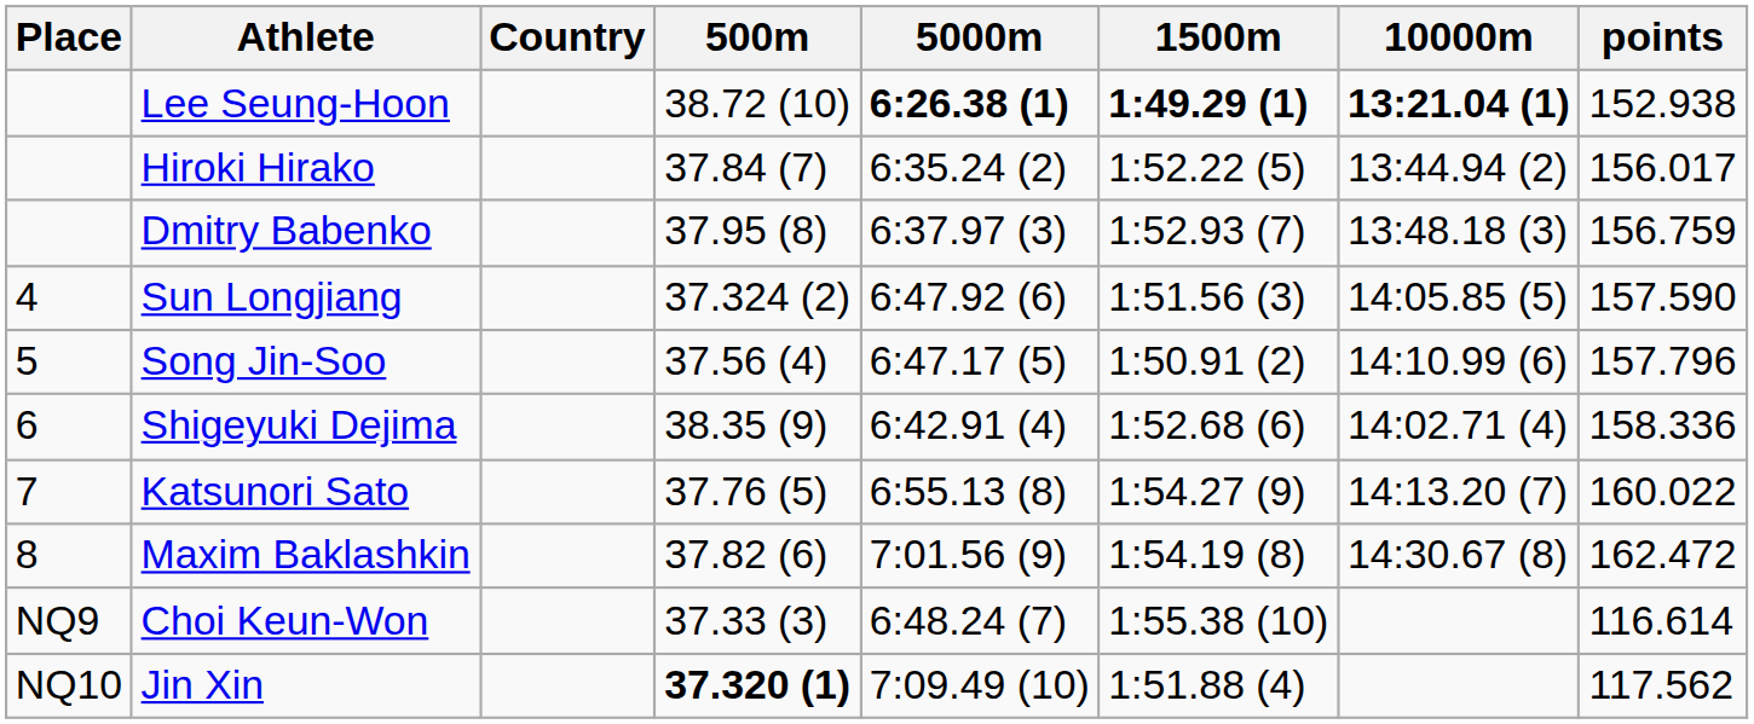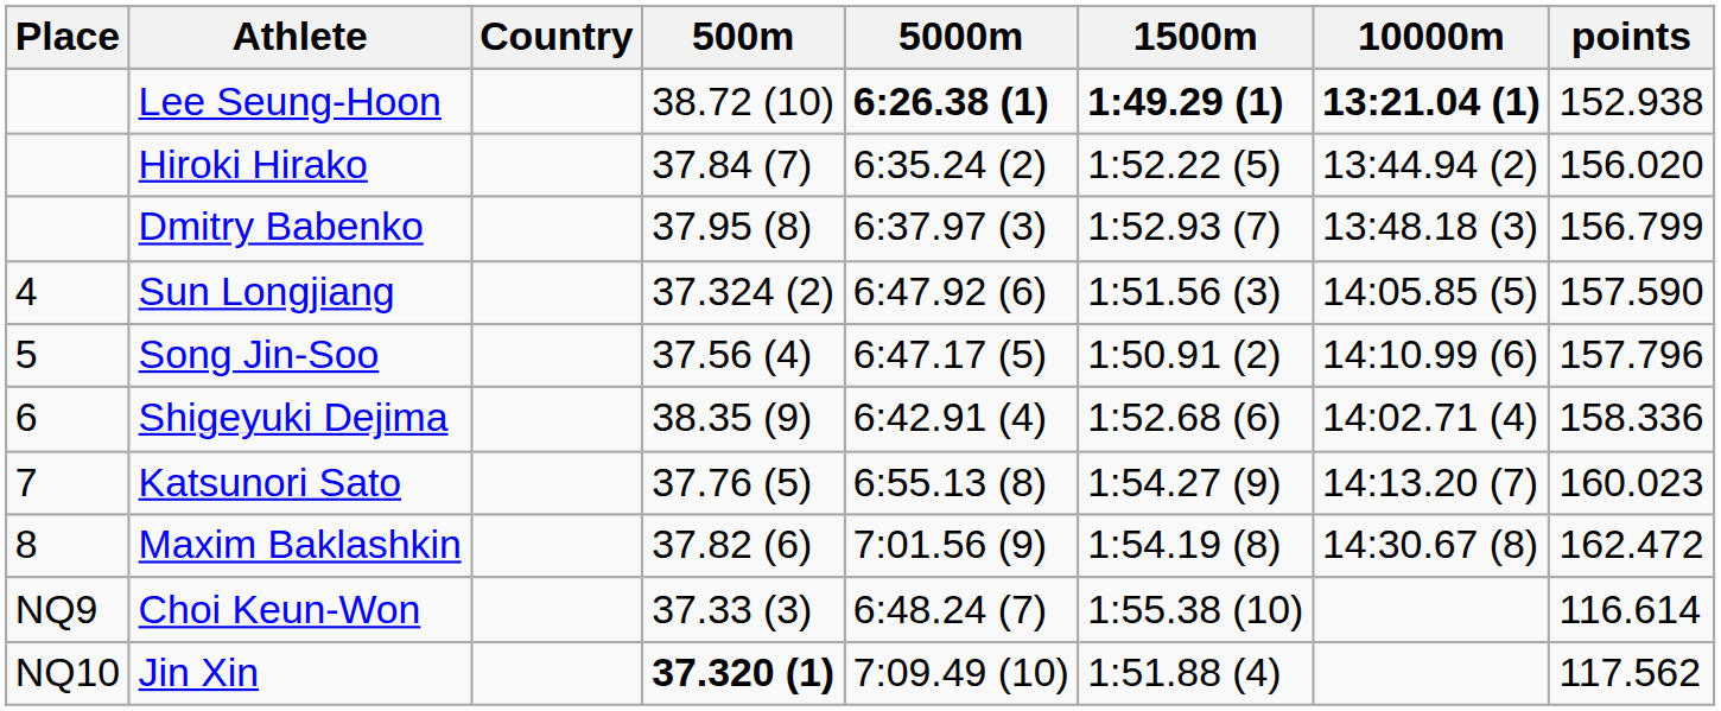Hiroki Hirako | points: 156.017 -> 156.020
Dmitry Babenko | points: 156.759 -> 156.799
Katsunori Sato | points: 160.022 -> 160.023
